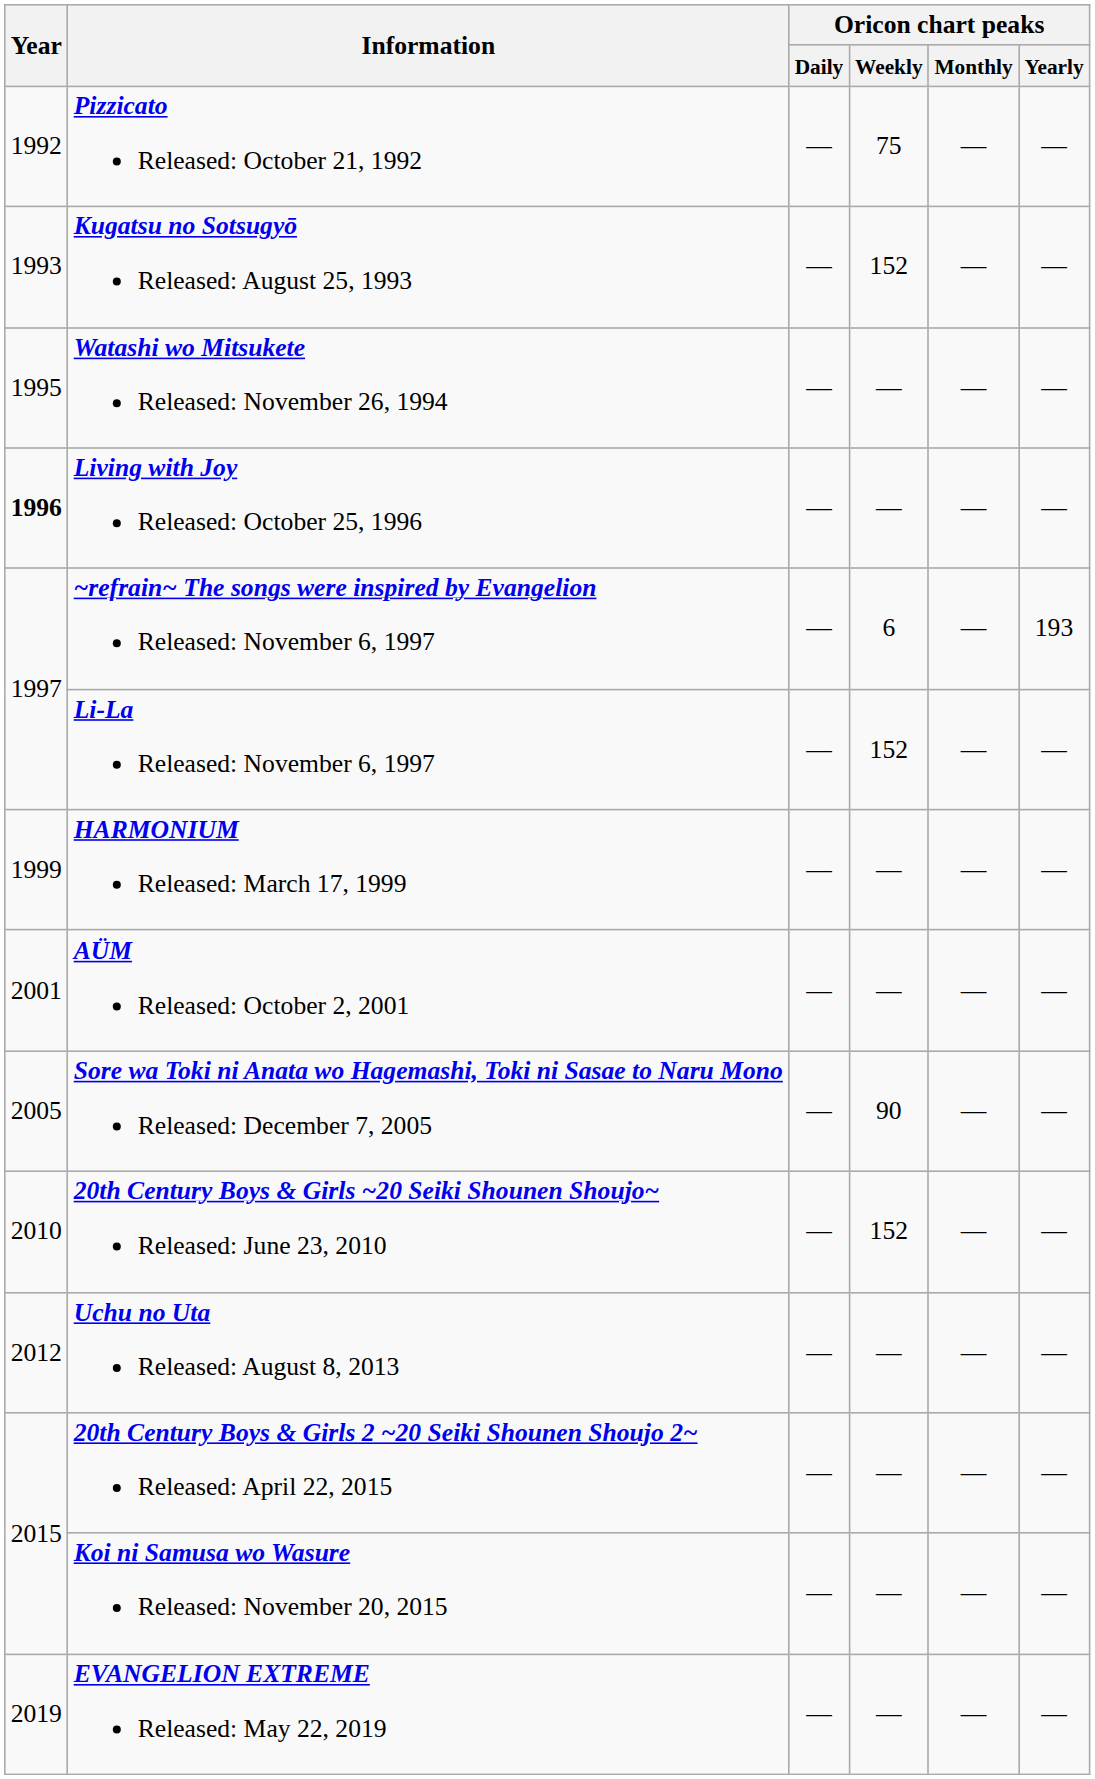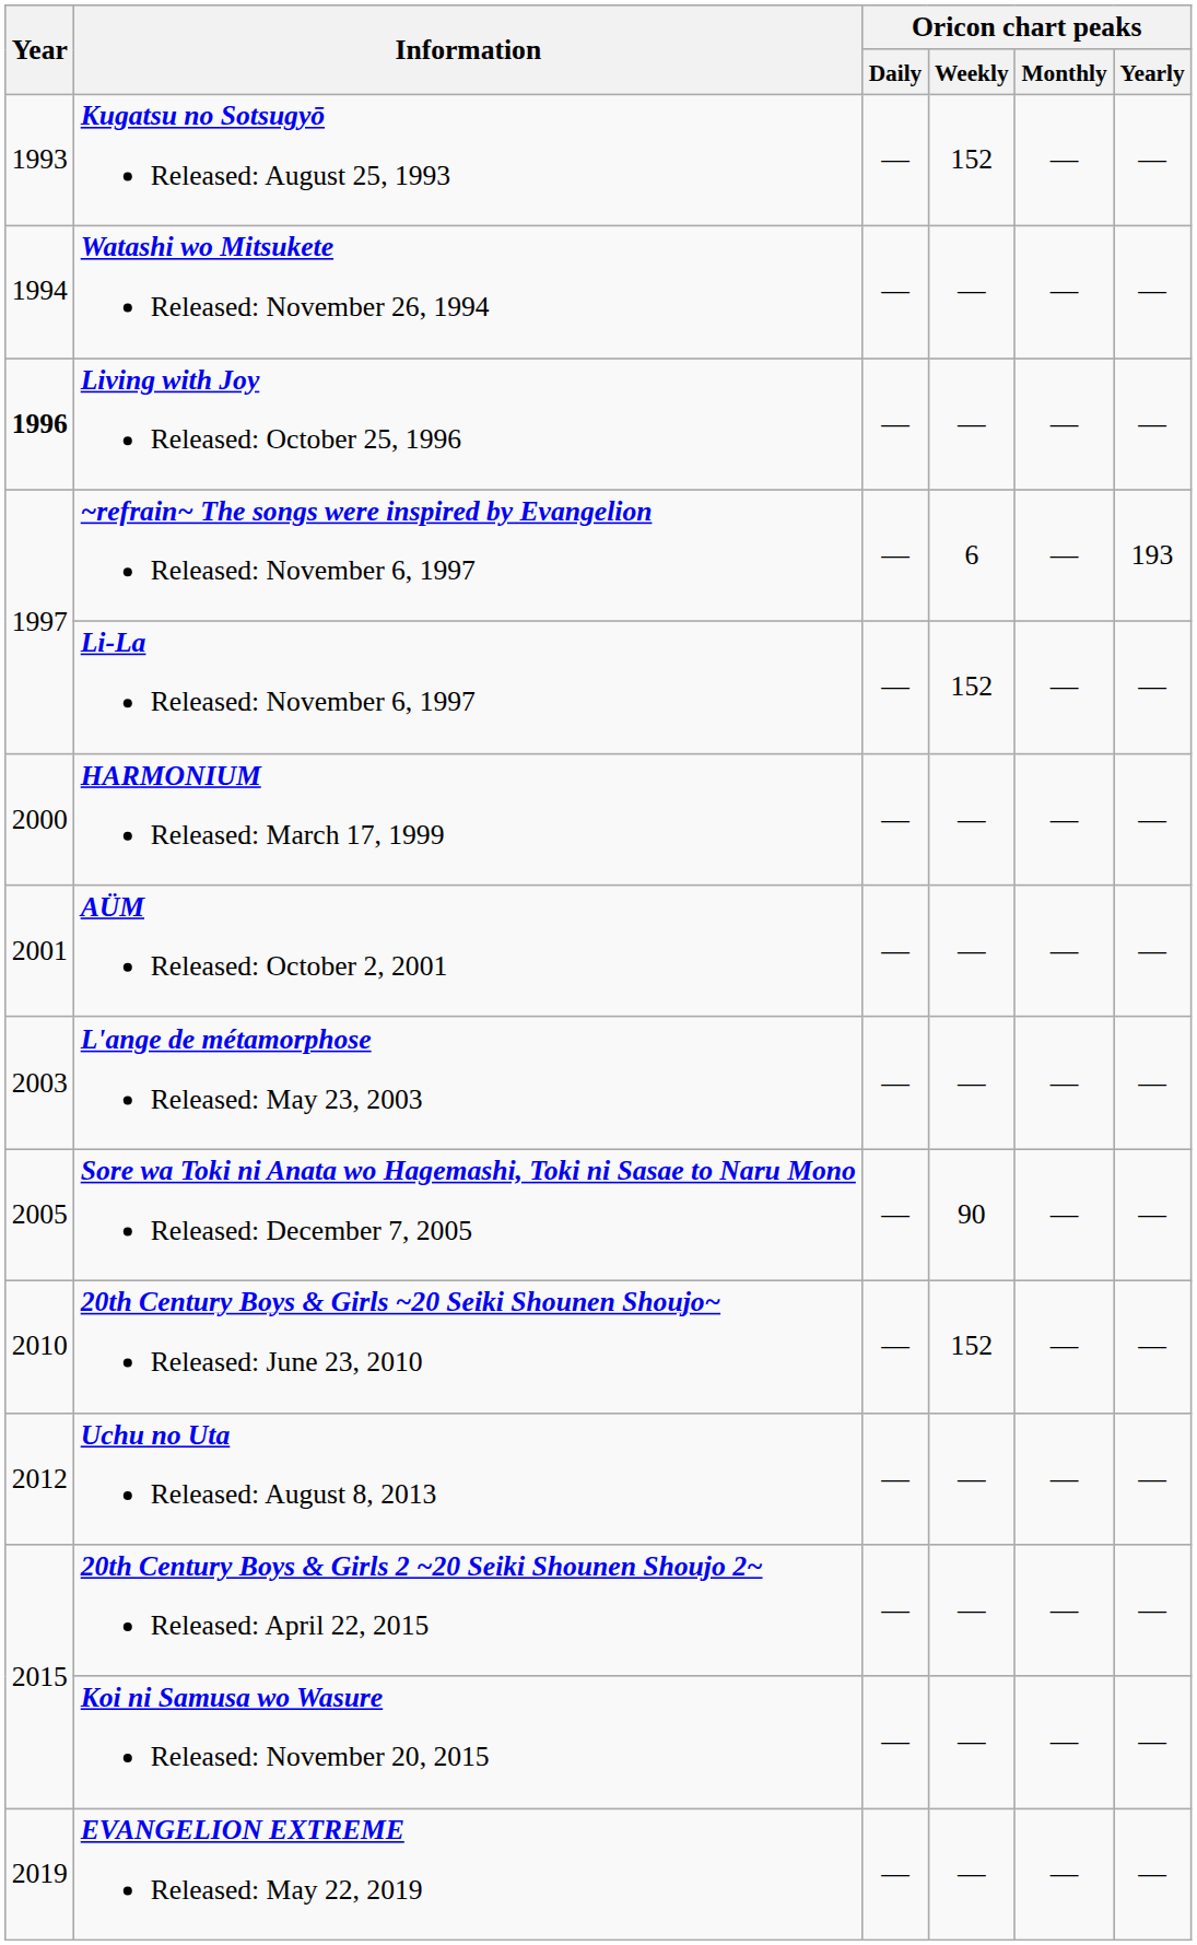- row: 1992 | Pizzicato Released: October 21, 1992 | — | 75 | — | —
Watashi wo Mitsukete Released: November 26, 1994 | Year: 1995 -> 1994
HARMONIUM Released: March 17, 1999 | Year: 1999 -> 2000
+ row: 2003 | L'ange de métamorphose Released: May 23, 2003 | — | — | — | —
